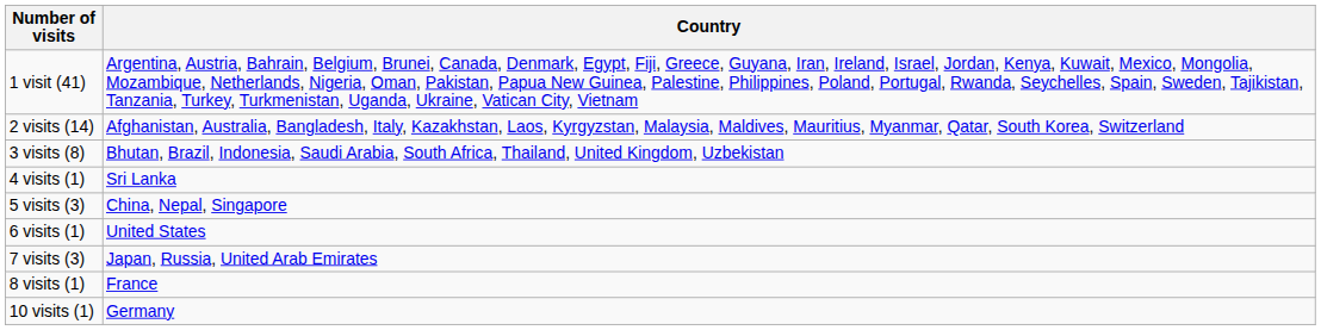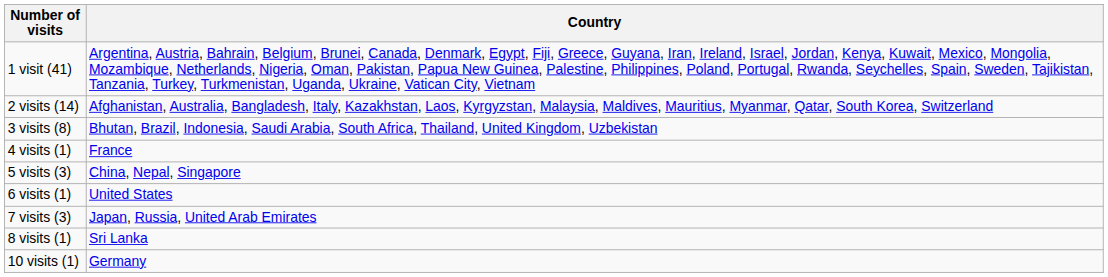4 visits (1) | Country: Sri Lanka -> France
8 visits (1) | Country: France -> Sri Lanka
